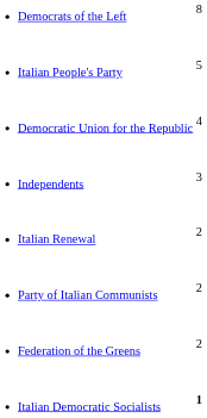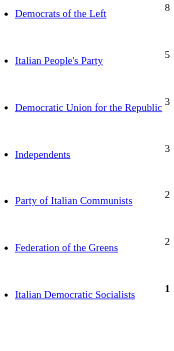Democratic Union for the Republic | column 2: 4 -> 3
- row: Italian Renewal | 2
